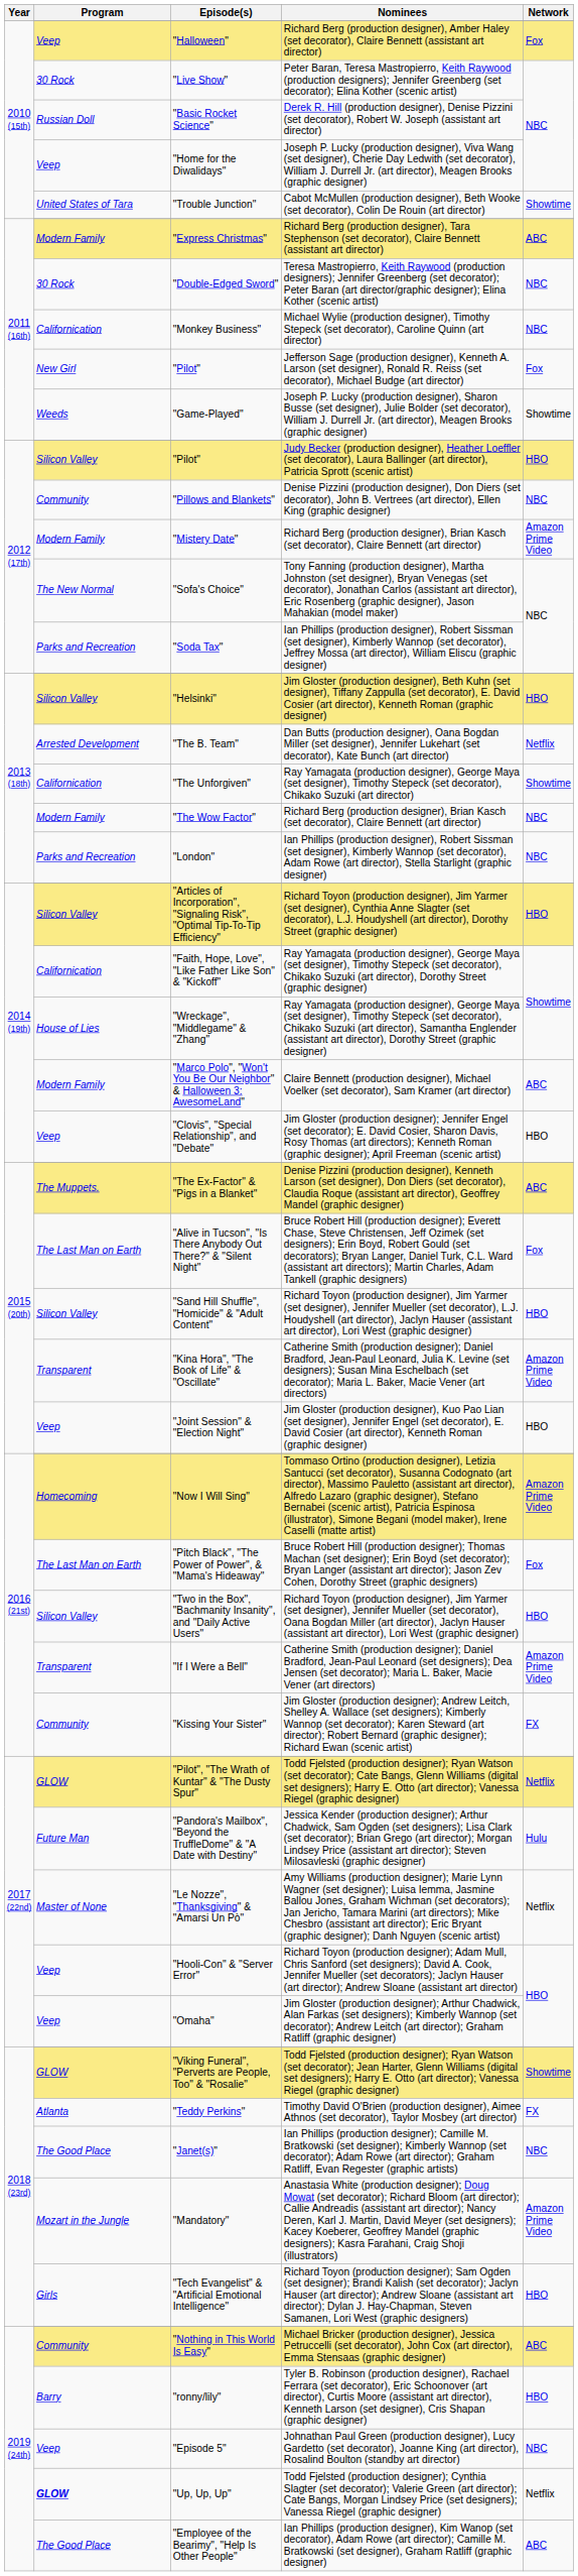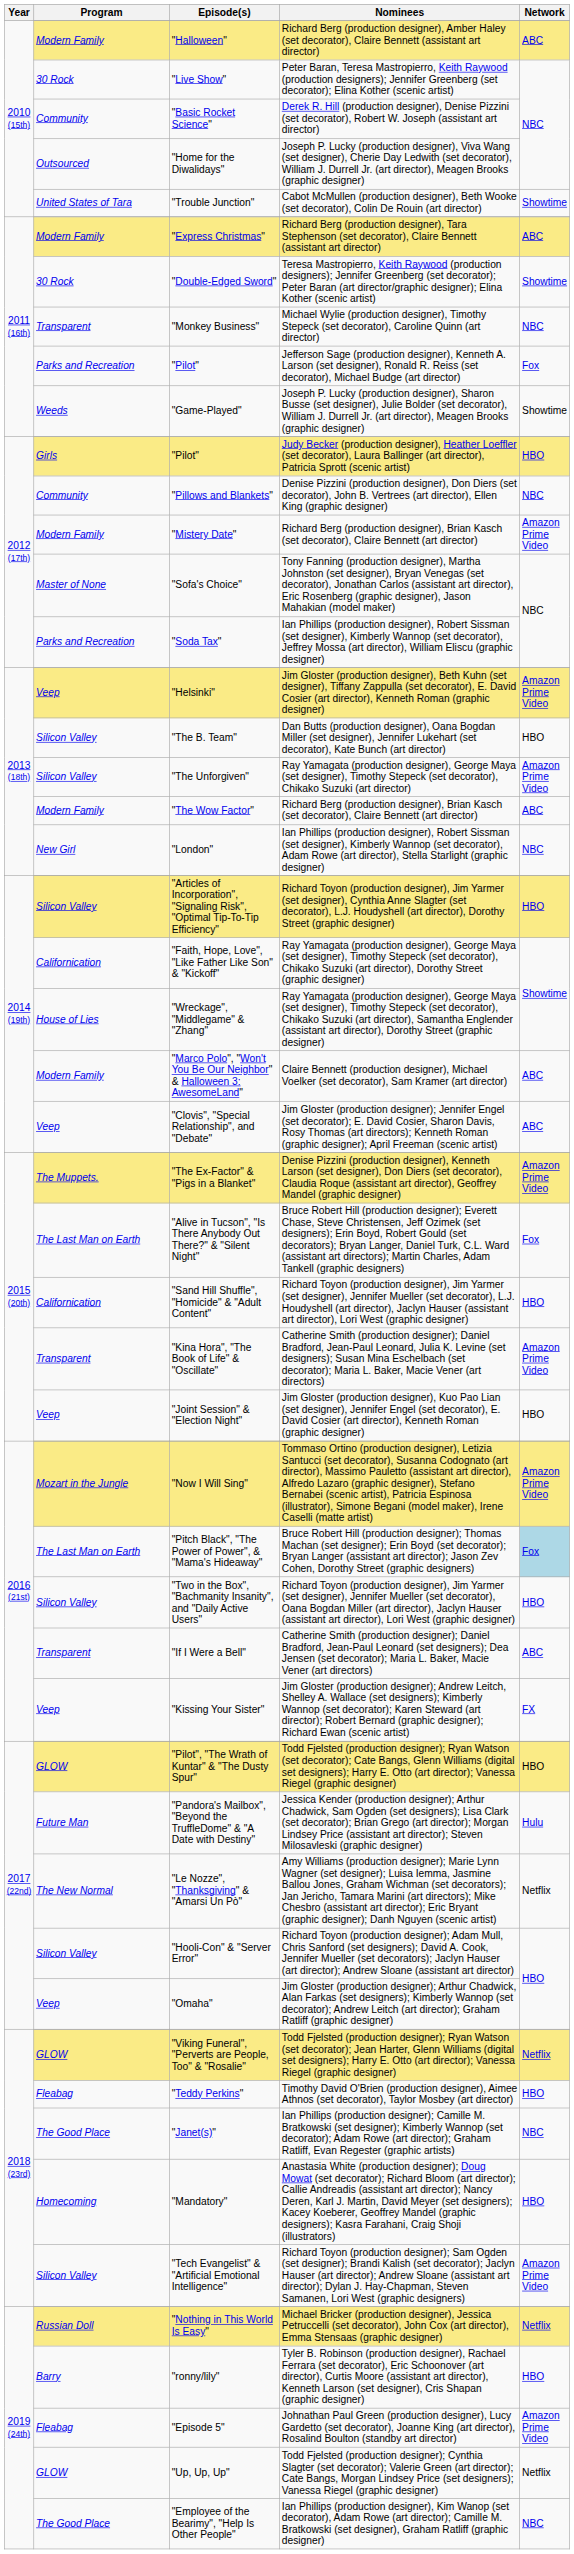"Halloween" | Program: Veep -> Modern Family
"Halloween" | Network: Fox -> ABC
"Basic Rocket Science" | Program: Russian Doll -> Community
"Home for the Diwalidays" | Program: Veep -> Outsourced
"Double-Edged Sword" | Network: NBC -> Showtime
"Monkey Business" | Program: Californication -> Transparent
2011 (16th) / "Pilot" | Program: New Girl -> Parks and Recreation
2012 (17th) / "Pilot" | Program: Silicon Valley -> Girls
"Sofa's Choice" | Program: The New Normal -> Master of None
"Helsinki" | Program: Silicon Valley -> Veep
"Helsinki" | Network: HBO -> Amazon Prime Video
"The B. Team" | Program: Arrested Development -> Silicon Valley
"The B. Team" | Network: Netflix -> HBO
"The Unforgiven" | Program: Californication -> Silicon Valley
"The Unforgiven" | Network: Showtime -> Amazon Prime Video
"The Wow Factor" | Network: NBC -> ABC
"London" | Program: Parks and Recreation -> New Girl
"Clovis", "Special Relationship", and "Debate" | Network: HBO -> ABC
"The Ex-Factor" & "Pigs in a Blanket" | Network: ABC -> Amazon Prime Video
"Sand Hill Shuffle", "Homicide" & "Adult Content" | Program: Silicon Valley -> Californication
"Now I Will Sing" | Program: Homecoming -> Mozart in the Jungle
"Pitch Black", "The Power of Power", & "Mama's Hideaway" | Network: no background -> lightblue background
"If I Were a Bell" | Network: Amazon Prime Video -> ABC
"Kissing Your Sister" | Program: Community -> Veep
"Pilot", "The Wrath of Kuntar" & "The Dusty Spur" | Network: Netflix -> HBO
"Le Nozze", "Thanksgiving" & "Amarsi Un Pò" | Program: Master of None -> The New Normal
"Hooli-Con" & "Server Error" | Program: Veep -> Silicon Valley
"Viking Funeral", "Perverts are People, Too" & "Rosalie" | Network: Showtime -> Netflix
"Teddy Perkins" | Program: Atlanta -> Fleabag
"Teddy Perkins" | Network: FX -> HBO
"Mandatory" | Program: Mozart in the Jungle -> Homecoming
"Mandatory" | Network: Amazon Prime Video -> HBO
"Tech Evangelist" & "Artificial Emotional Intelligence" | Program: Girls -> Silicon Valley
"Tech Evangelist" & "Artificial Emotional Intelligence" | Network: HBO -> Amazon Prime Video
"Nothing in This World Is Easy" | Program: Community -> Russian Doll
"Nothing in This World Is Easy" | Network: ABC -> Netflix
"Episode 5" | Program: Veep -> Fleabag
"Episode 5" | Network: NBC -> Amazon Prime Video
"Up, Up, Up" | Program: bold -> normal
"Employee of the Bearimy", "Help Is Other People" | Network: ABC -> NBC
